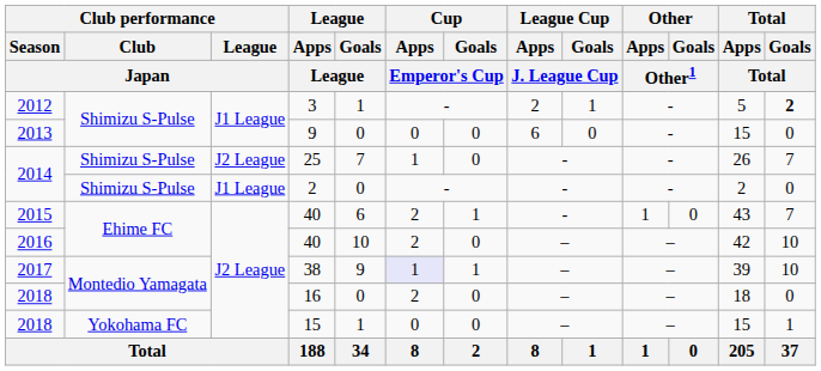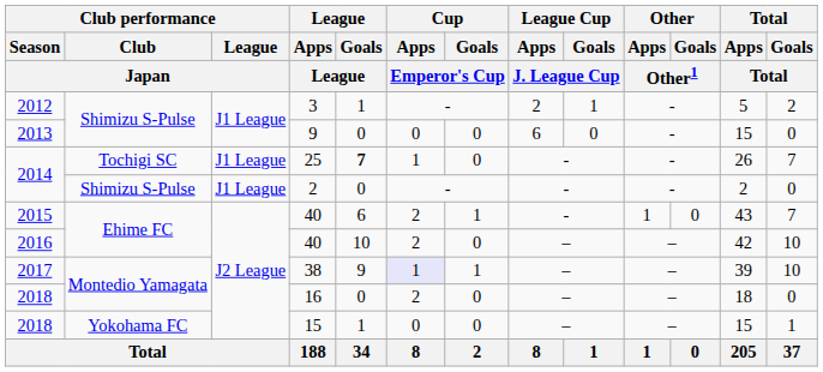3 | Total / Goals / Total: bold -> normal
25 | Club performance / Club / Japan: Shimizu S-Pulse -> Tochigi SC
25 | Club performance / League / Japan: J2 League -> J1 League
25 | League / Goals / League: normal -> bold
